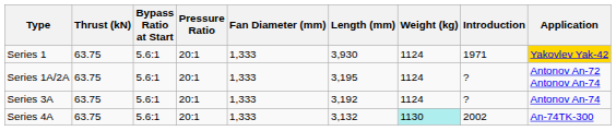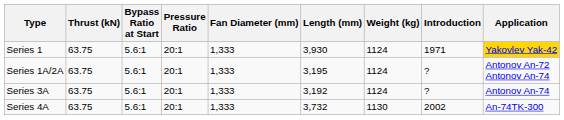Series 4A | Length (mm): 3,132 -> 3,732
Series 4A | Weight (kg): paleturquoise background -> no background
